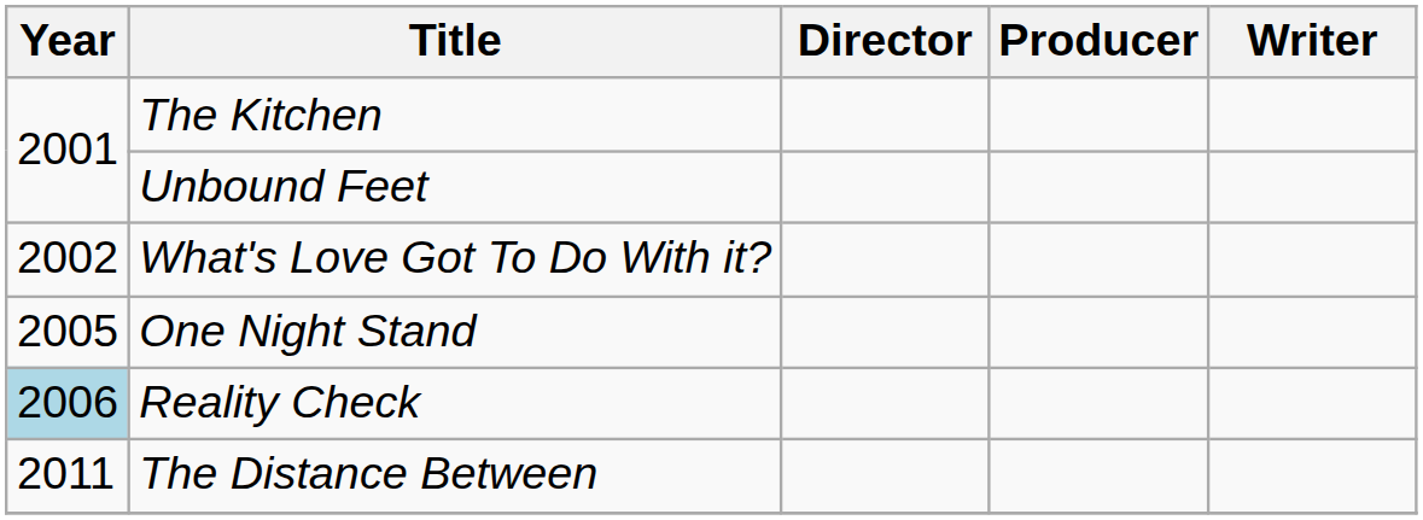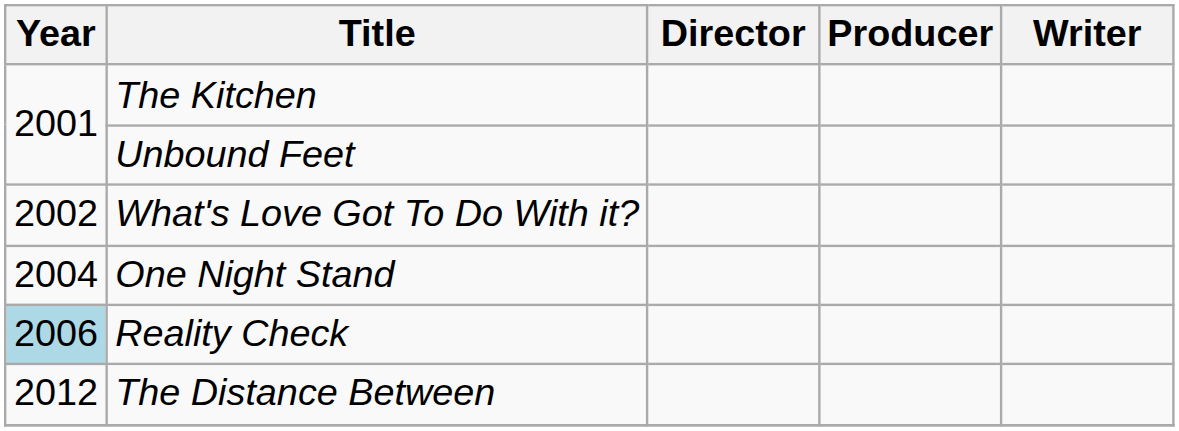One Night Stand | Year: 2005 -> 2004
The Distance Between | Year: 2011 -> 2012
